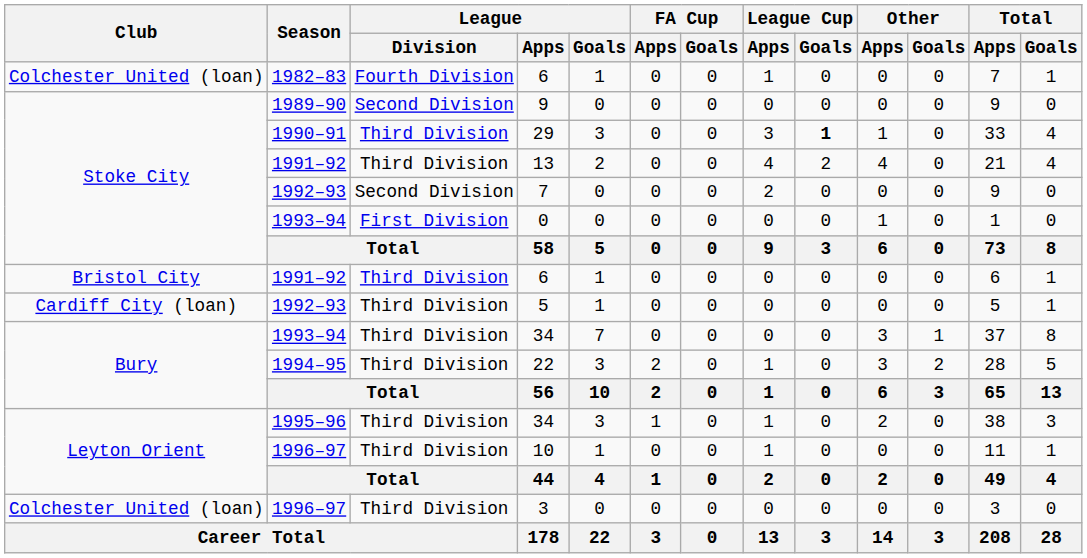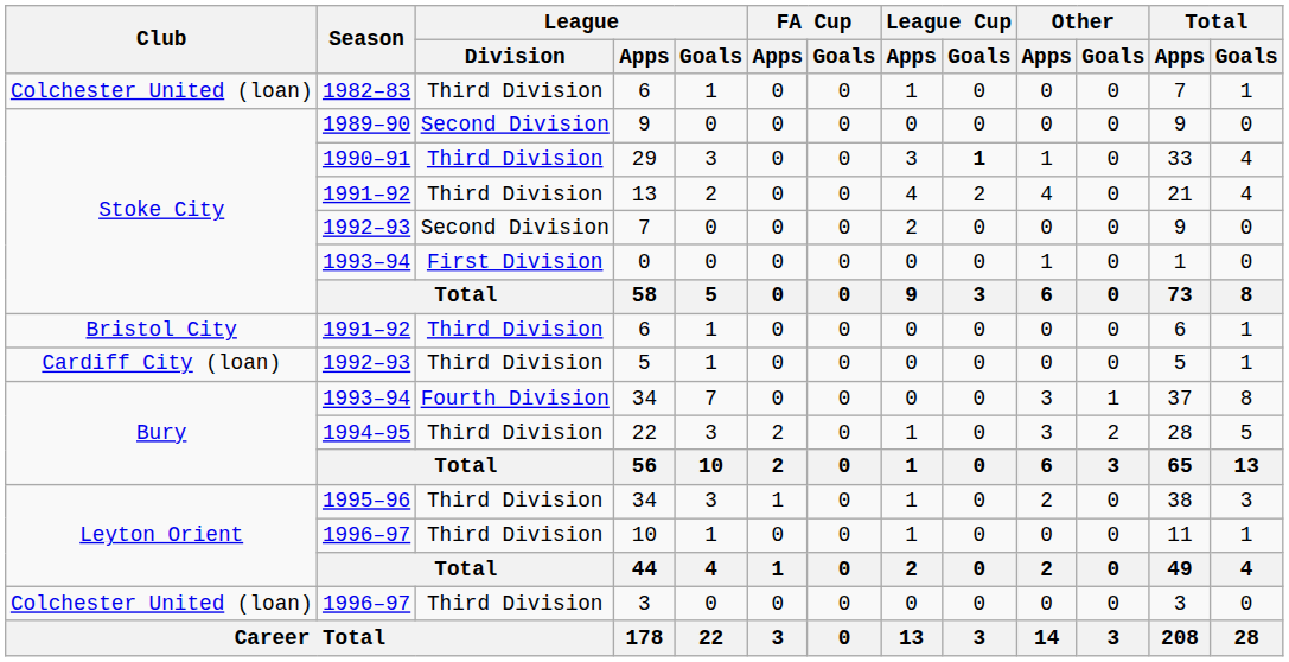1982–83 / 6 | League / Division: Fourth Division -> Third Division
1993–94 / 34 | League / Division: Third Division -> Fourth Division
